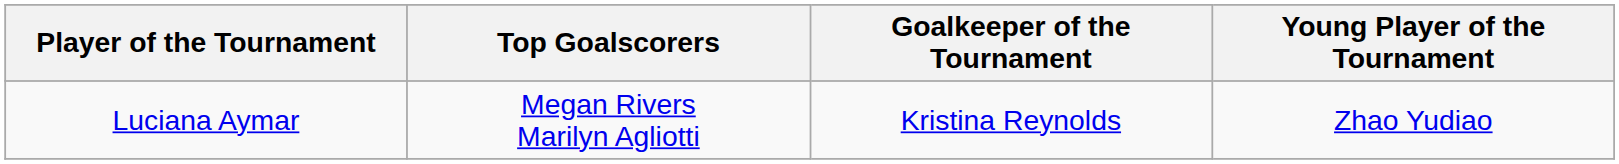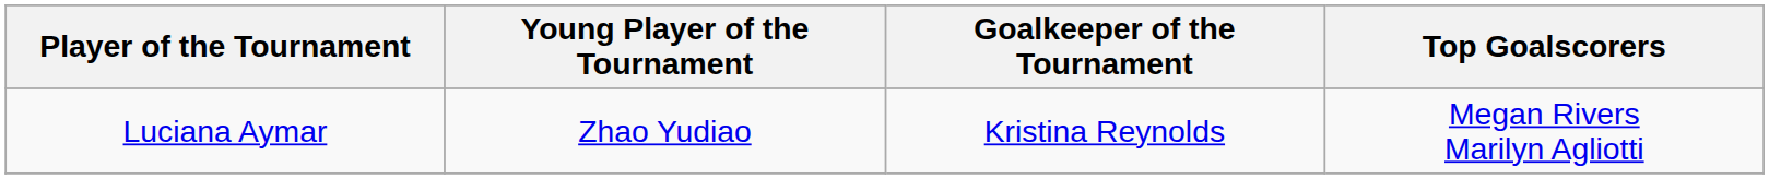columns swapped: Top Goalscorers <-> Young Player of the Tournament
